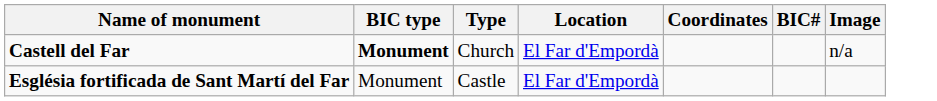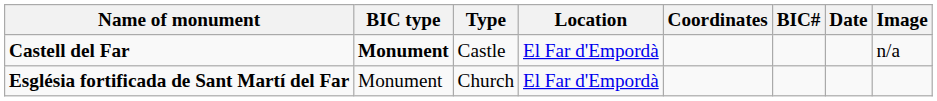+ column: Date
Castell del Far | Type: Church -> Castle
Església fortificada de Sant Martí del Far | Type: Castle -> Church
